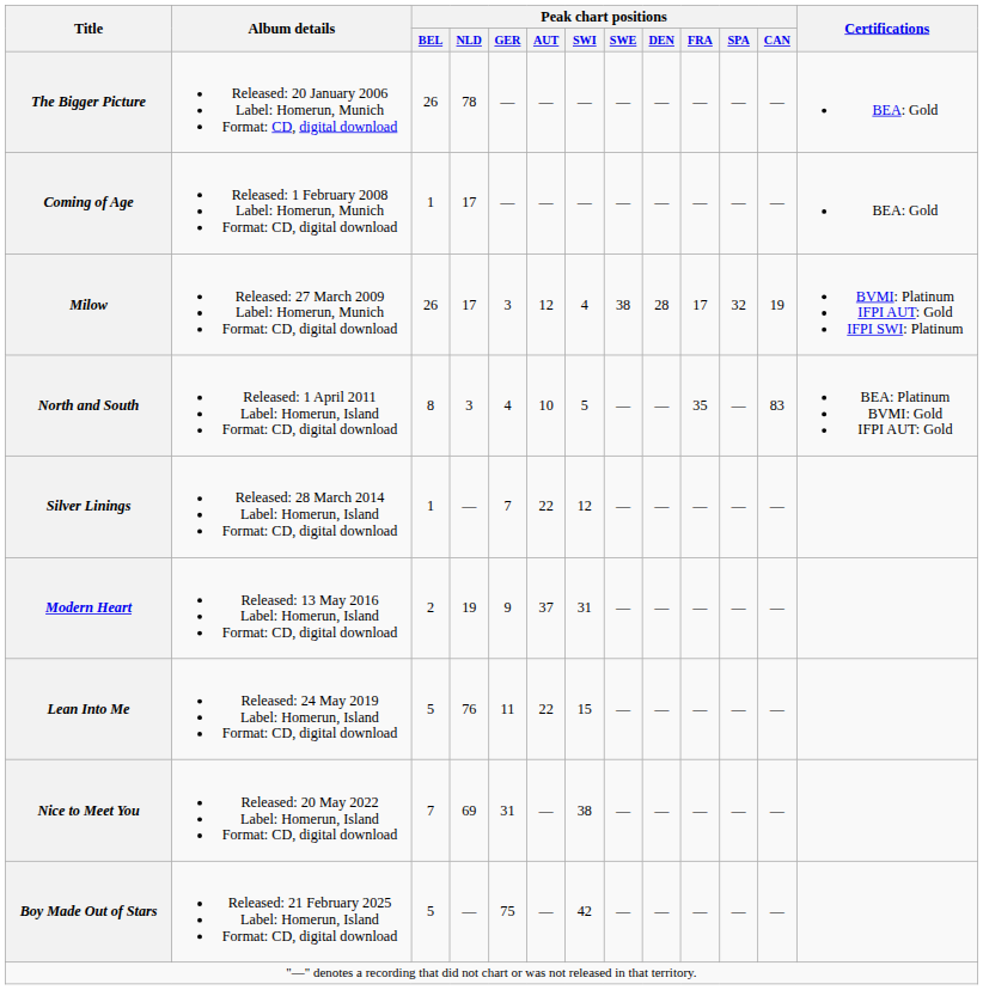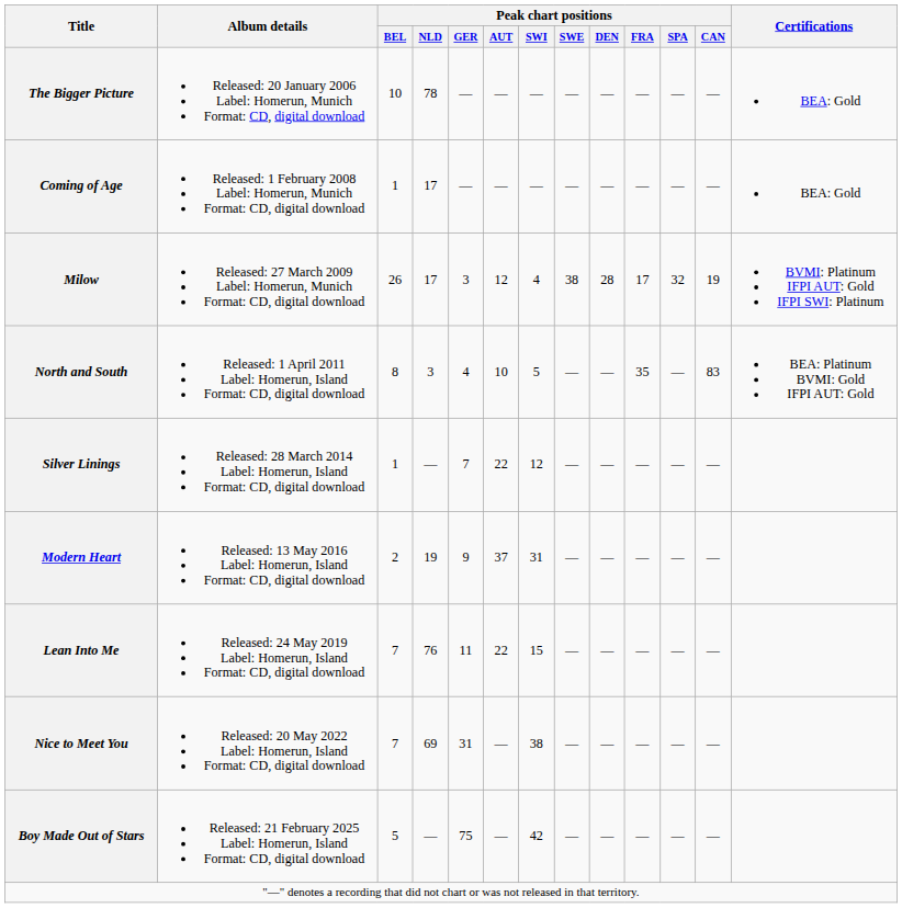The Bigger Picture | Peak chart positions / BEL: 26 -> 10
Lean Into Me | Peak chart positions / BEL: 5 -> 7
